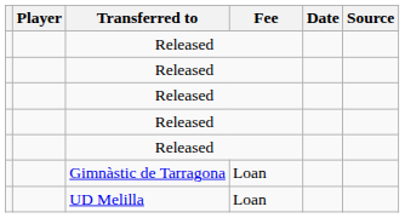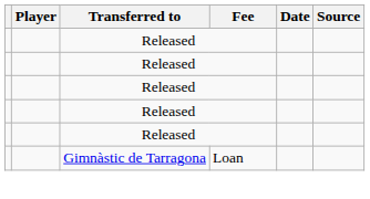- row: UD Melilla | Loan
